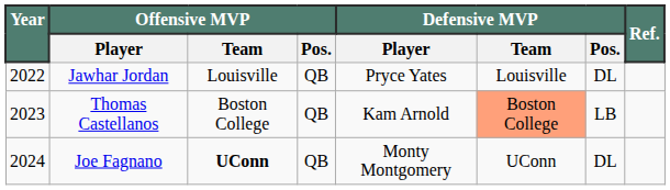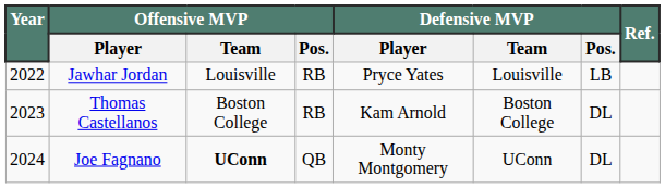Jawhar Jordan | Offensive MVP / Pos.: QB -> RB
Jawhar Jordan | Defensive MVP / Pos.: DL -> LB
Thomas Castellanos | Offensive MVP / Pos.: QB -> RB
Thomas Castellanos | Defensive MVP / Team: lightsalmon background -> no background
Thomas Castellanos | Defensive MVP / Pos.: LB -> DL
